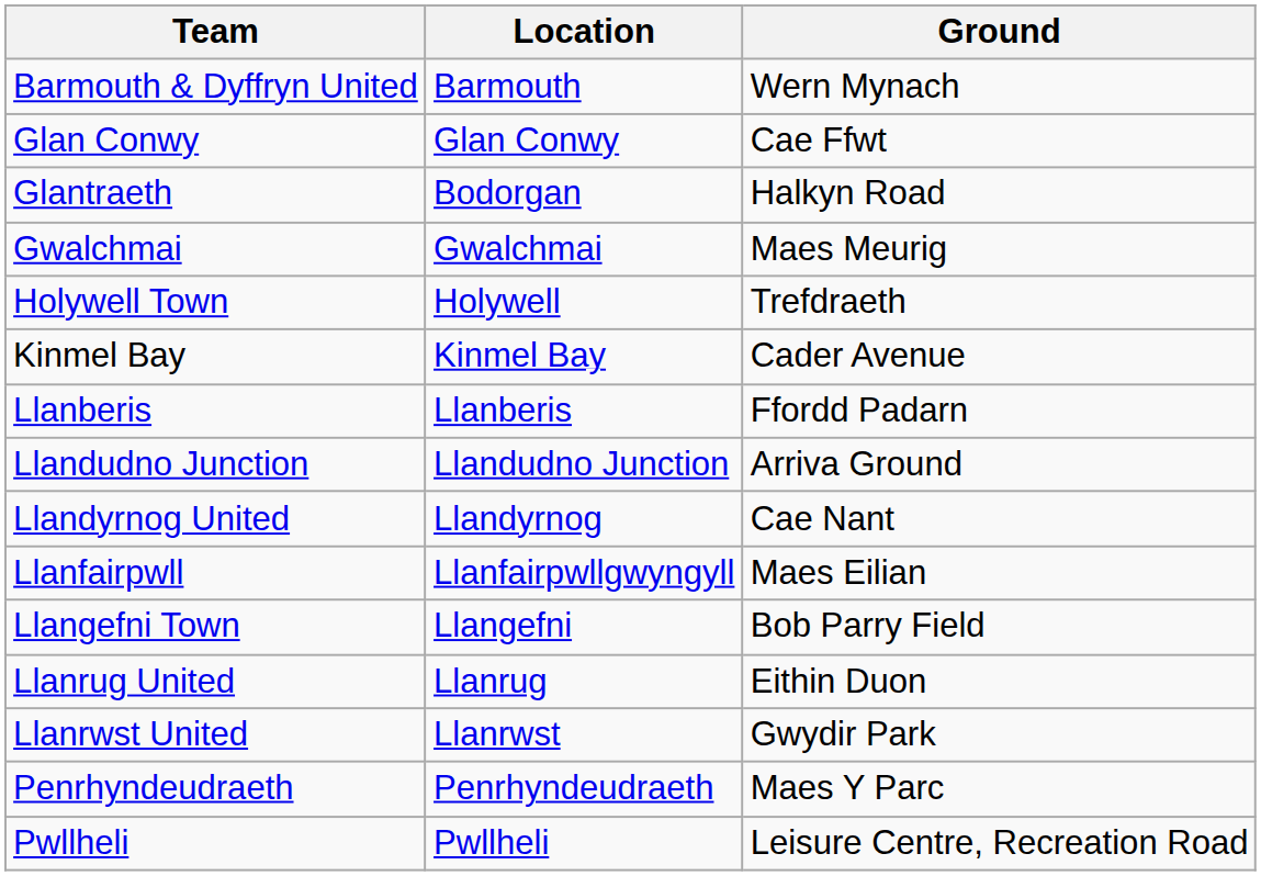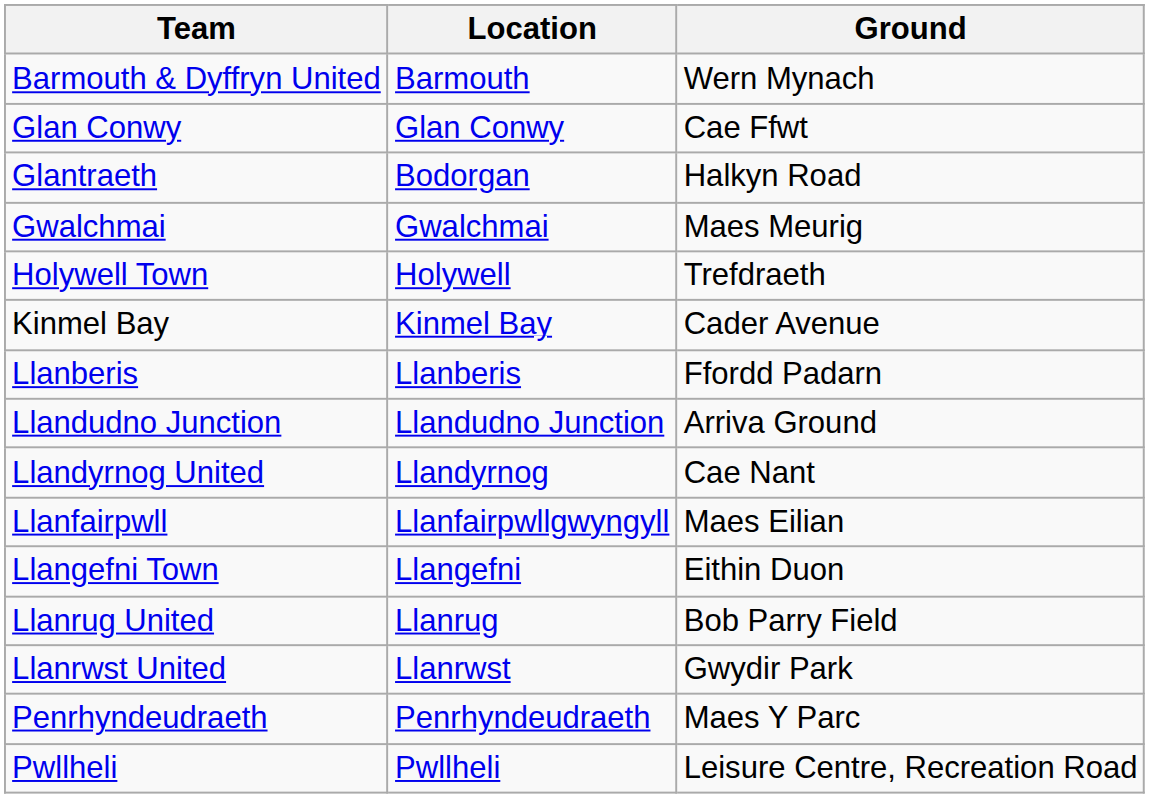Llangefni Town | Ground: Bob Parry Field -> Eithin Duon
Llanrug United | Ground: Eithin Duon -> Bob Parry Field
